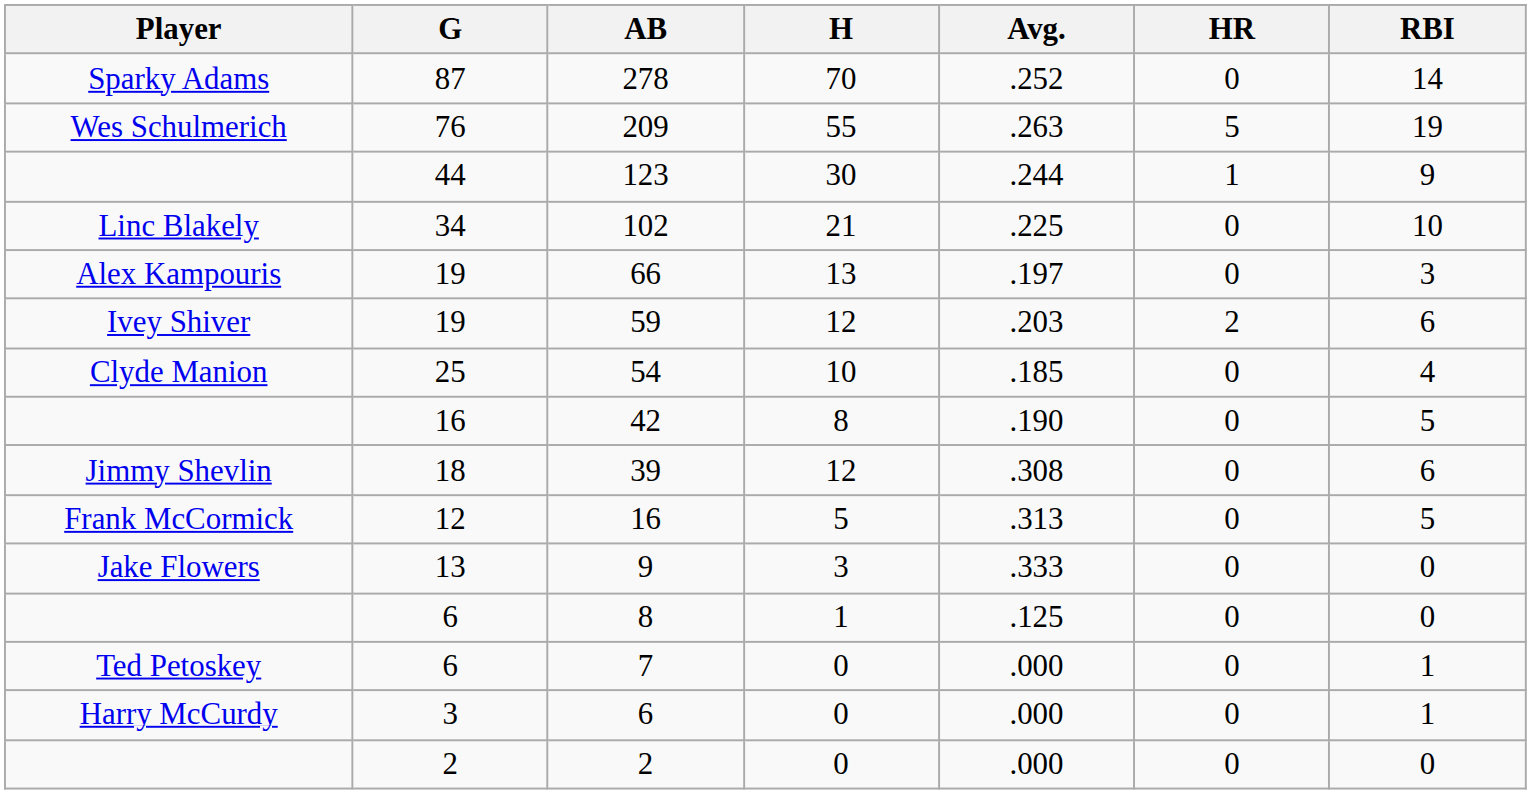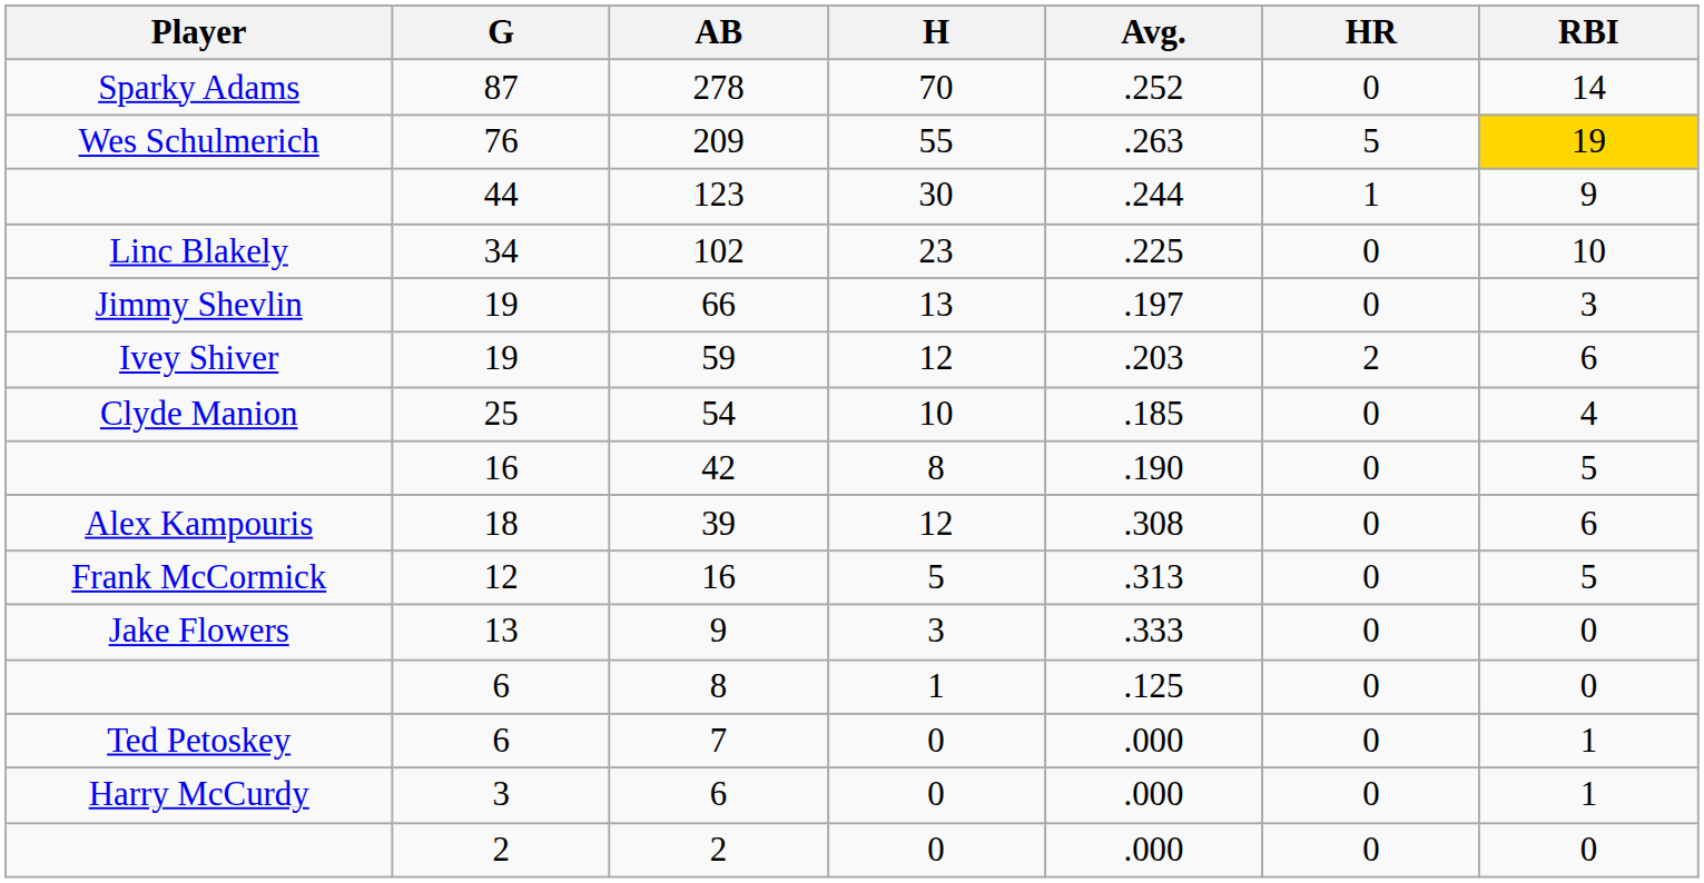209 | RBI: no background -> gold background
102 | H: 21 -> 23
66 | Player: Alex Kampouris -> Jimmy Shevlin
39 | Player: Jimmy Shevlin -> Alex Kampouris
